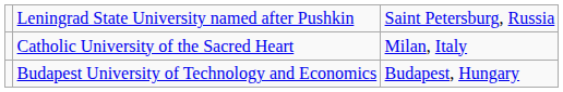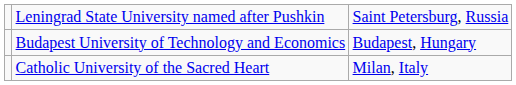rows swapped: Budapest University of Technology and Economics <-> Catholic University of the Sacred Heart
